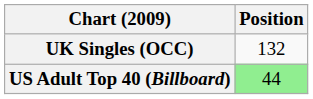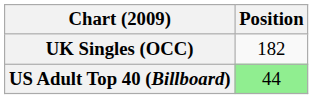UK Singles (OCC) | Position: 132 -> 182
